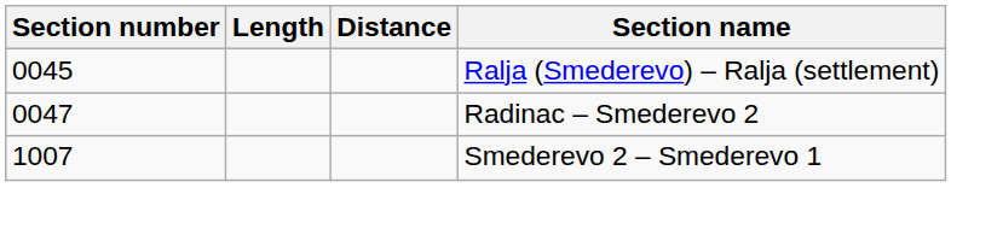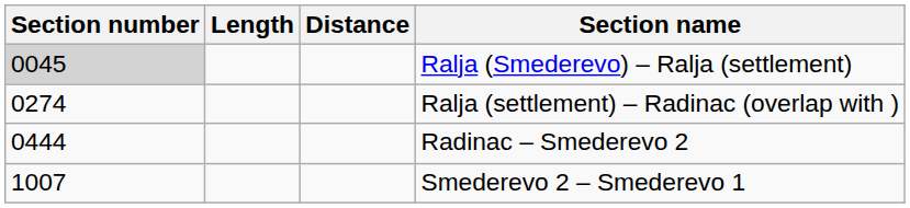Ralja (Smederevo) – Ralja (settlement) | Section number: no background -> lightgrey background
+ row: 0274 | Ralja (settlement) – Radinac (overlap with )
Radinac – Smederevo 2 | Section number: 0047 -> 0444
